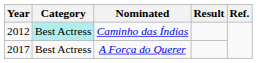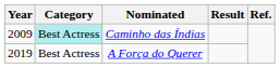Caminho das Índias | Year: 2012 -> 2009
A Força do Querer | Year: 2017 -> 2019
